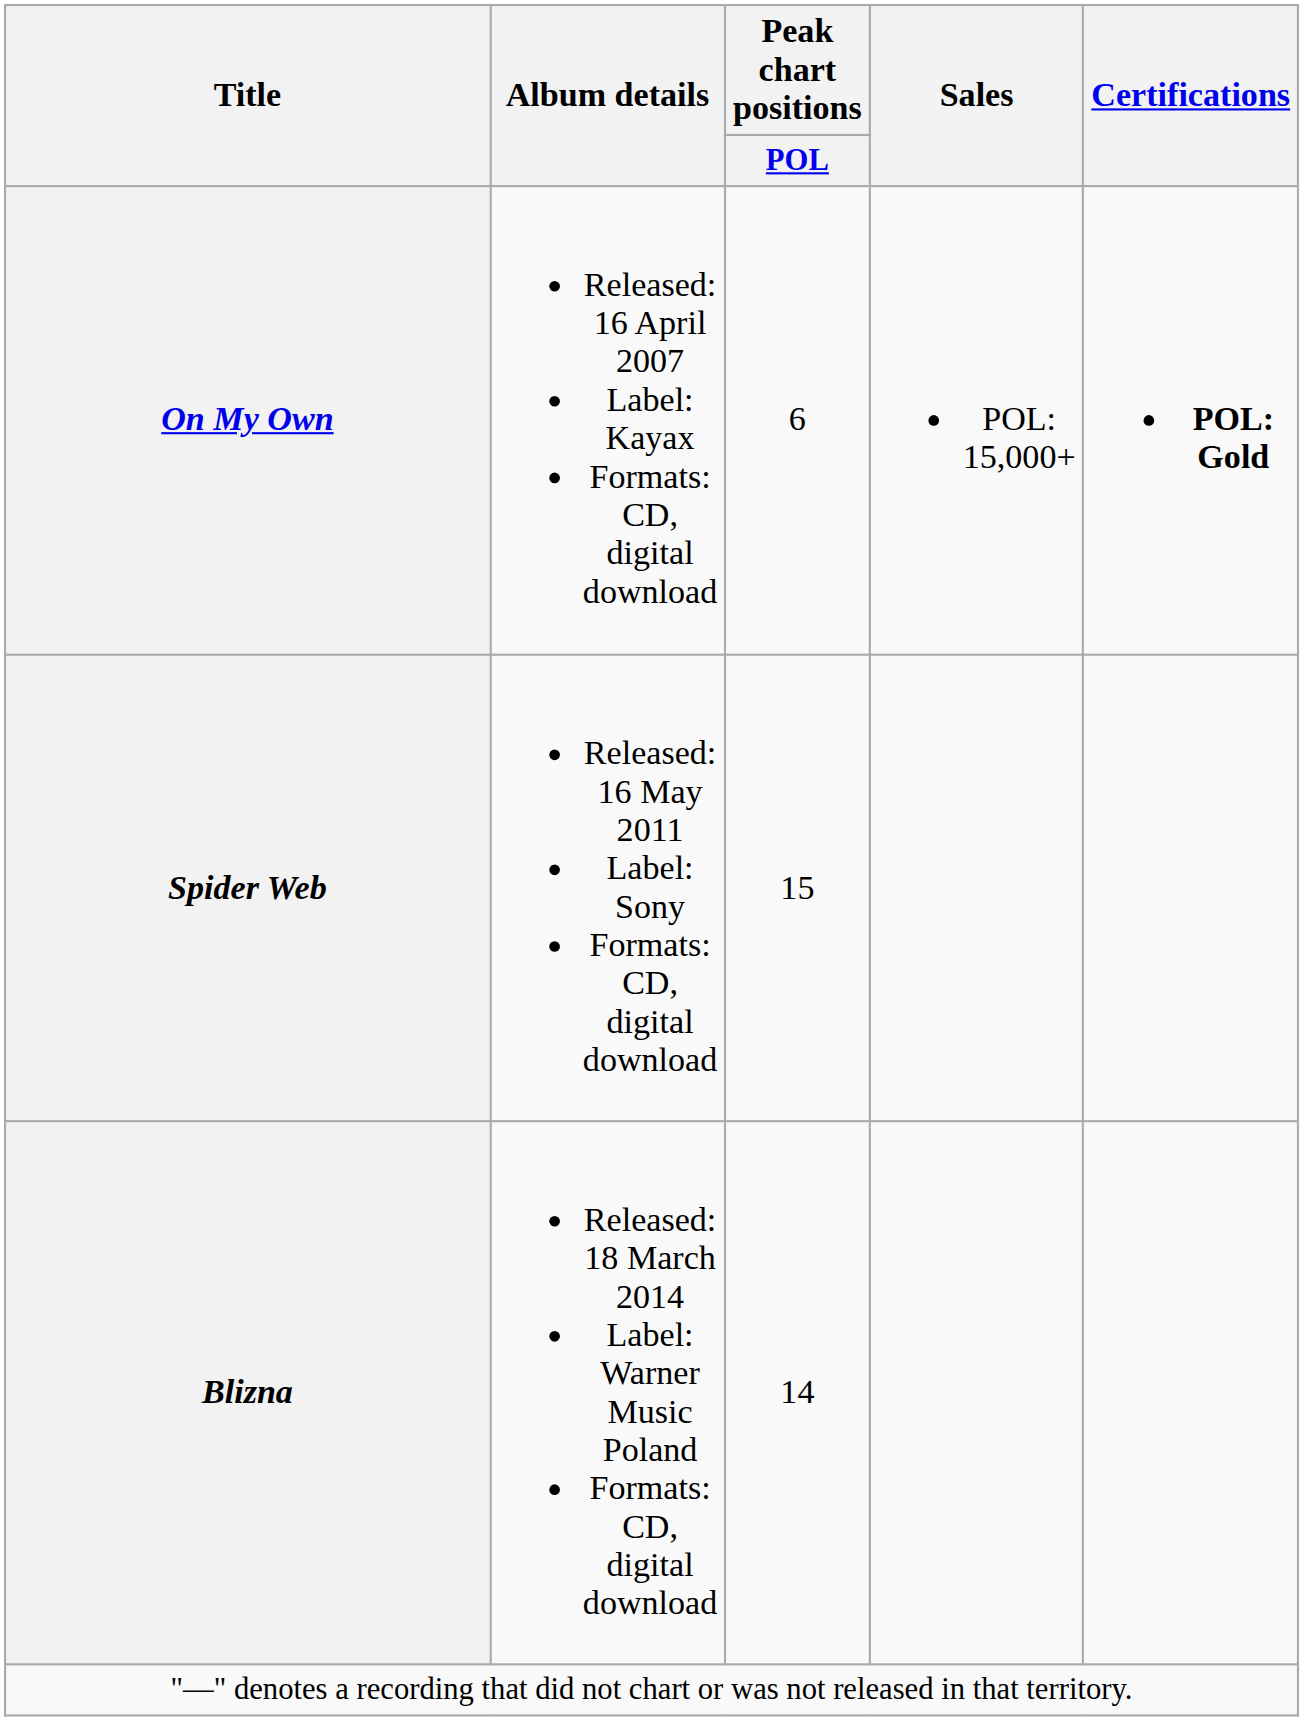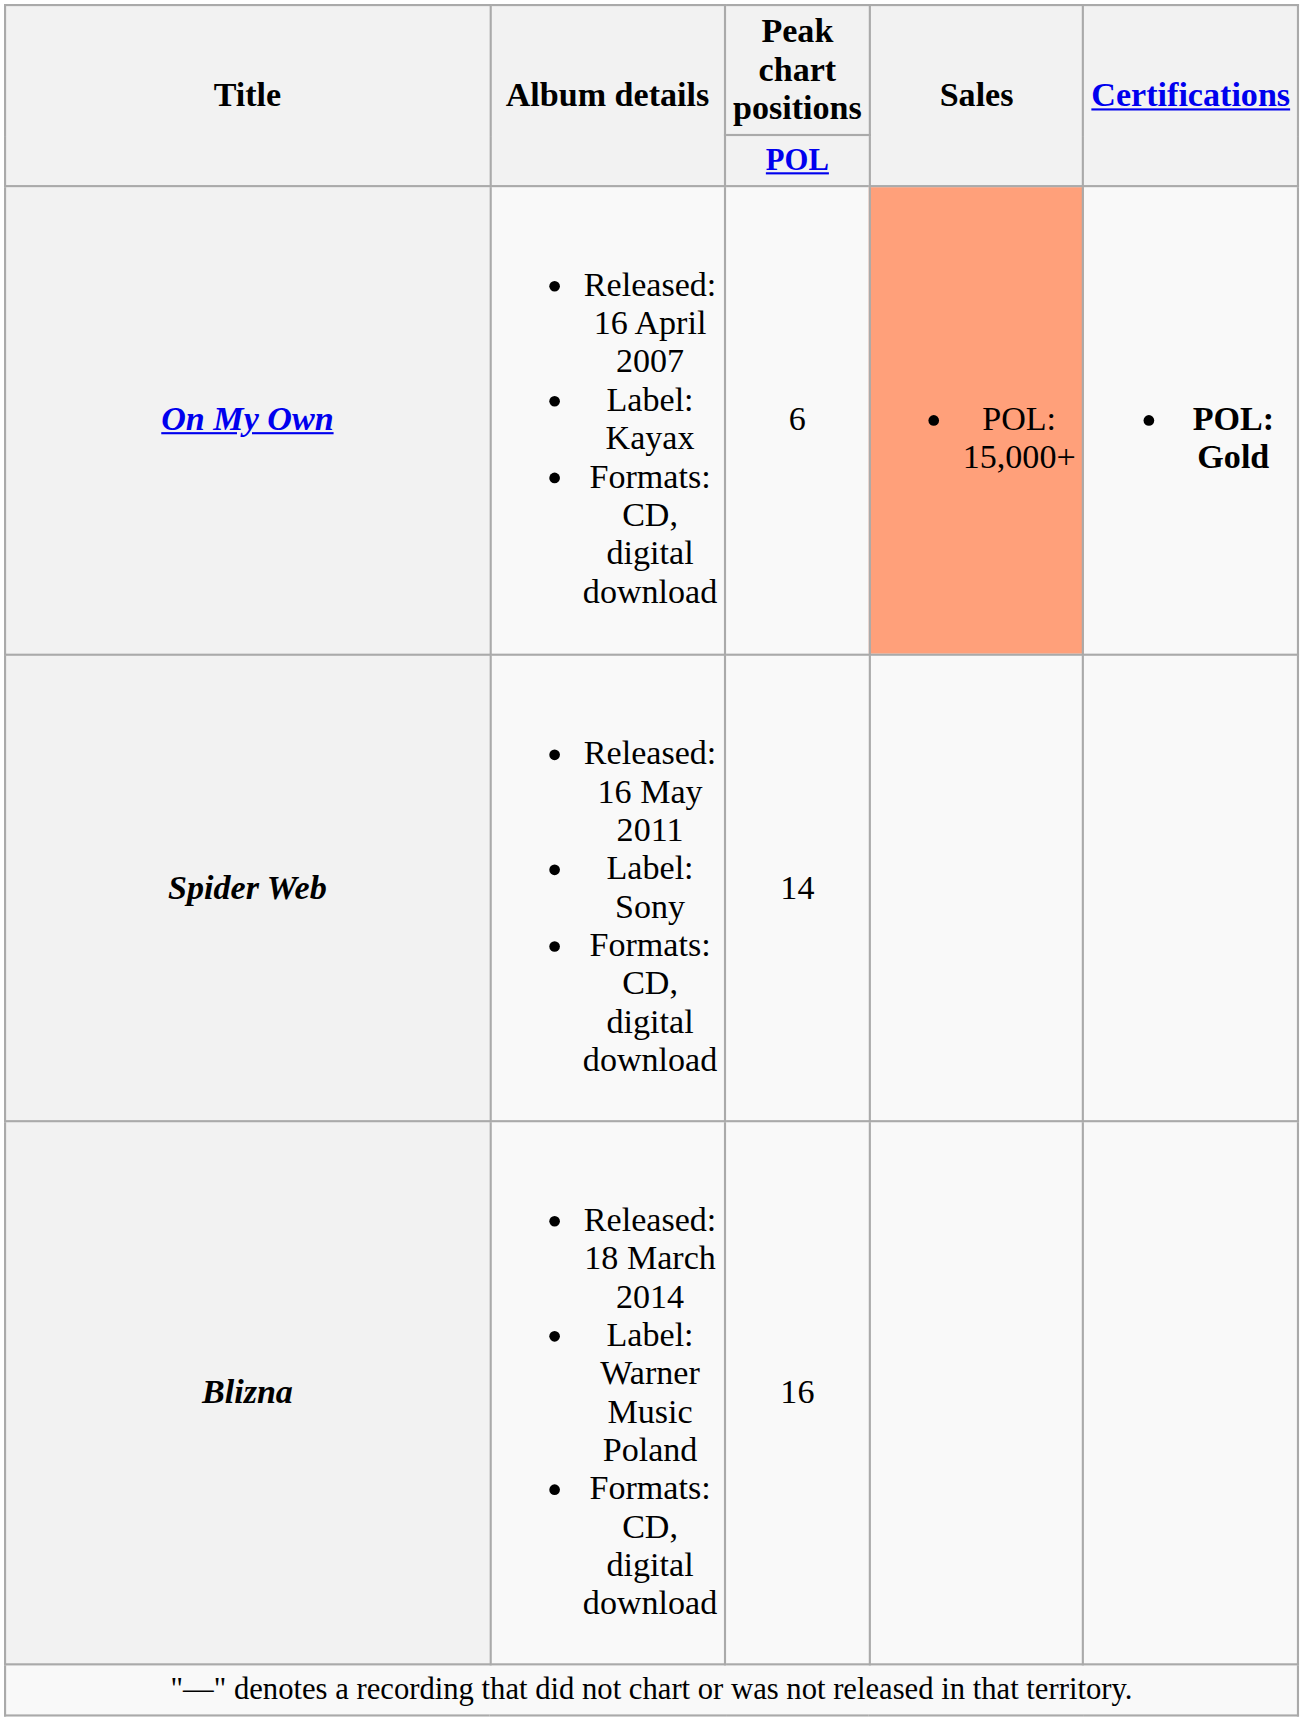On My Own | Sales: no background -> lightsalmon background
Spider Web | Peak chart positions / POL: 15 -> 14
Blizna | Peak chart positions / POL: 14 -> 16
